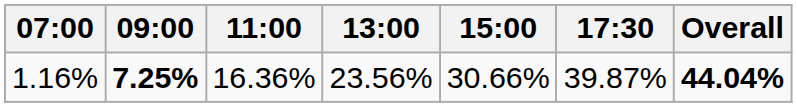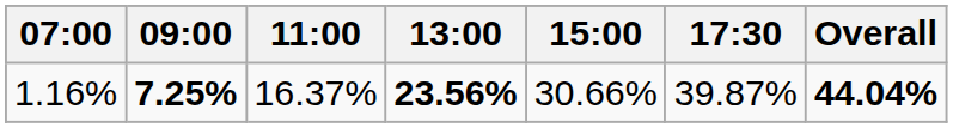1.16% | 11:00: 16.36% -> 16.37%
1.16% | 13:00: normal -> bold
